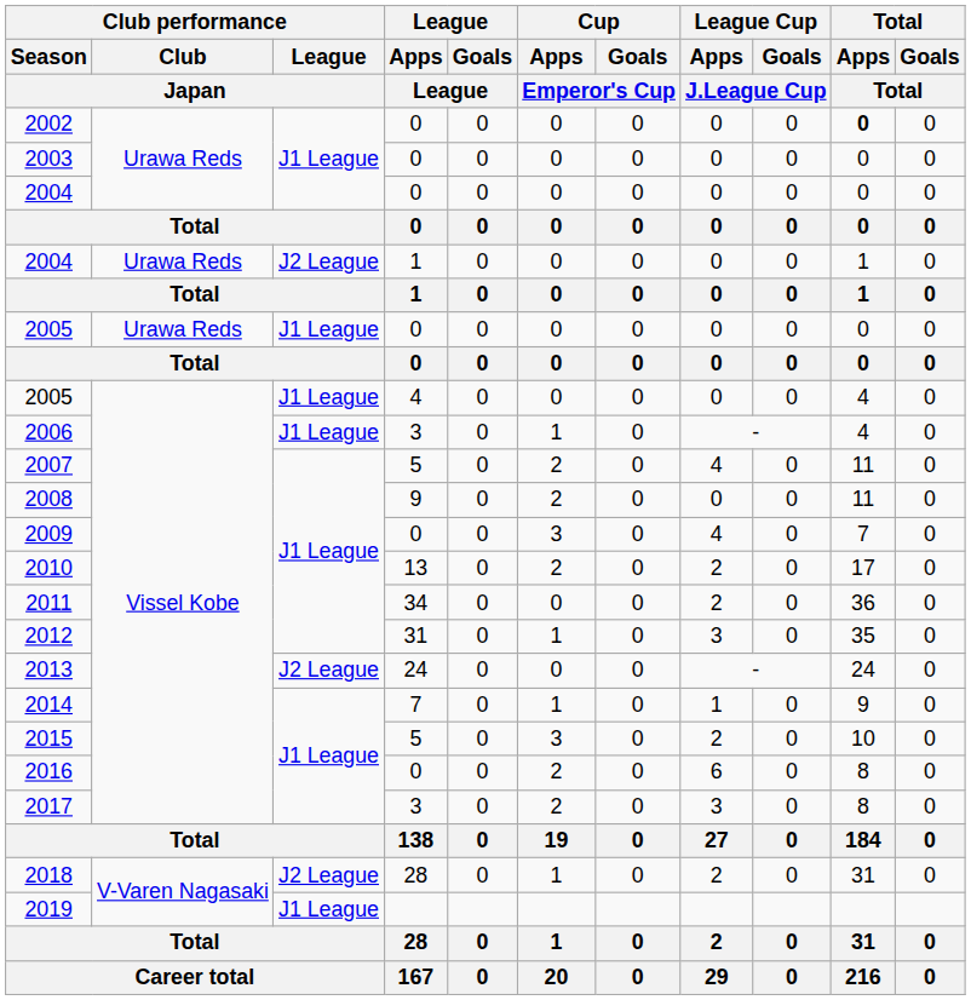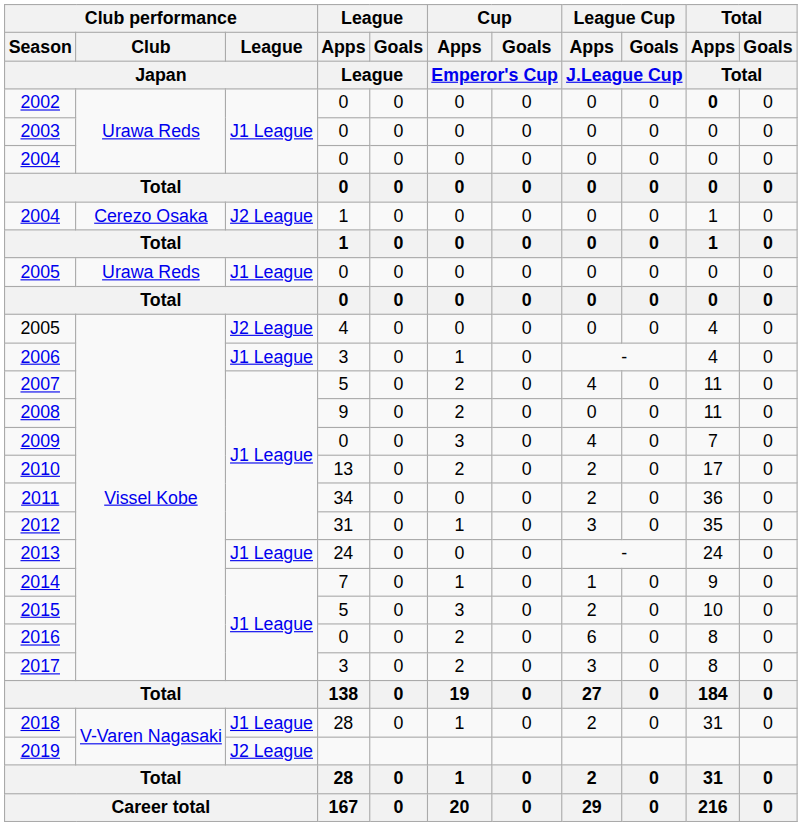2004 / 1 | Club performance / Club / Japan: Urawa Reds -> Cerezo Osaka
2005 / 4 | Club performance / League / Japan: J1 League -> J2 League
2013 | Club performance / League / Japan: J2 League -> J1 League
2018 | Club performance / League / Japan: J2 League -> J1 League
2019 | Club performance / League / Japan: J1 League -> J2 League
